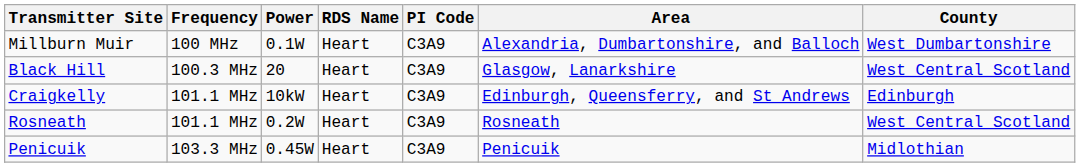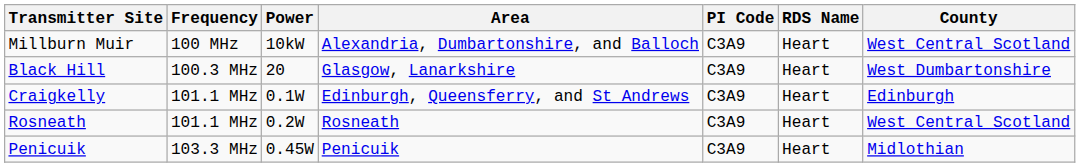columns swapped: RDS Name <-> Area
Millburn Muir | Power: 0.1W -> 10kW
Millburn Muir | County: West Dumbartonshire -> West Central Scotland
Black Hill | County: West Central Scotland -> West Dumbartonshire
Craigkelly | Power: 10kW -> 0.1W
